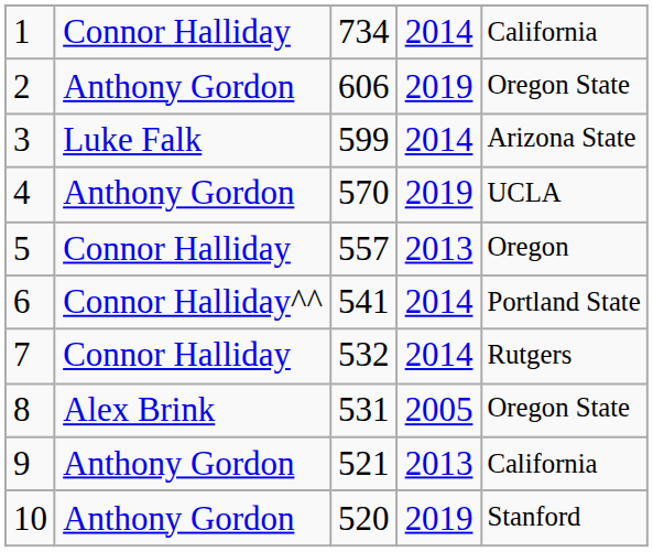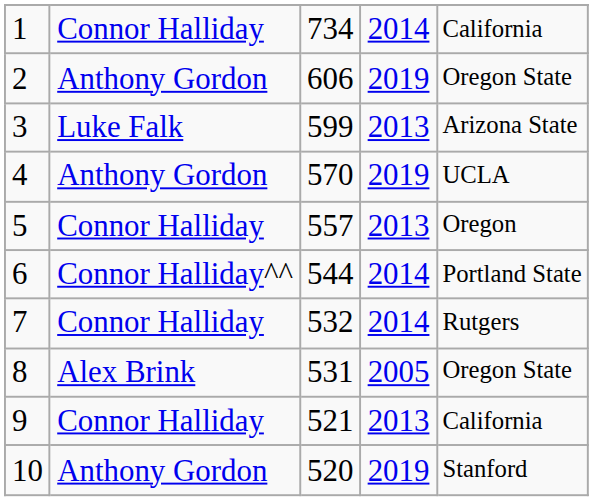3 | column 4: 2014 -> 2013
6 | column 3: 541 -> 544
9 | column 2: Anthony Gordon -> Connor Halliday
